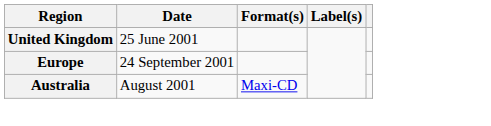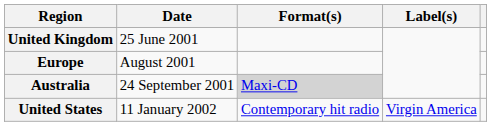Europe | Date: 24 September 2001 -> August 2001
Australia | Date: August 2001 -> 24 September 2001
Australia | Format(s): no background -> lightgrey background
+ row: United States | 11 January 2002 | Contemporary hit radio | Virgin America
